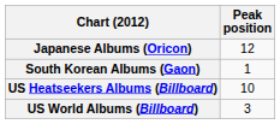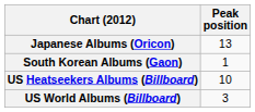Japanese Albums (Oricon) | Peak position: 12 -> 13
